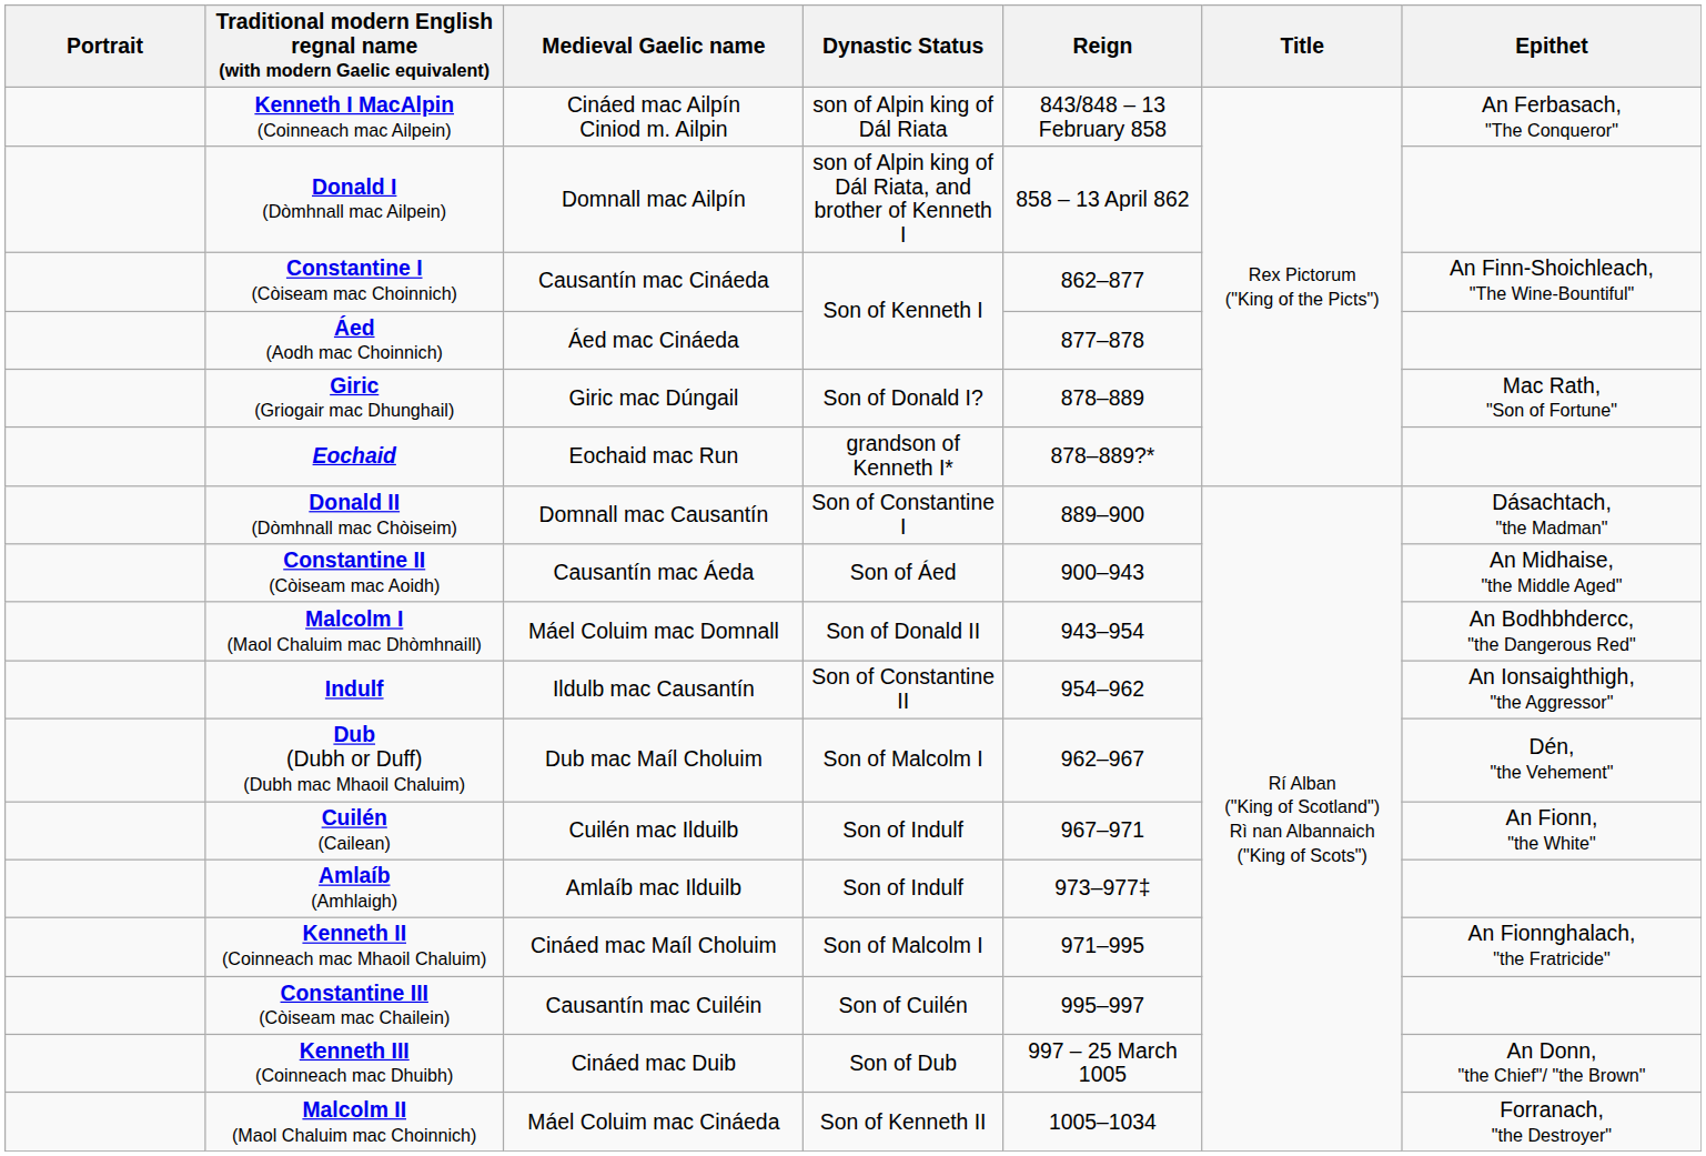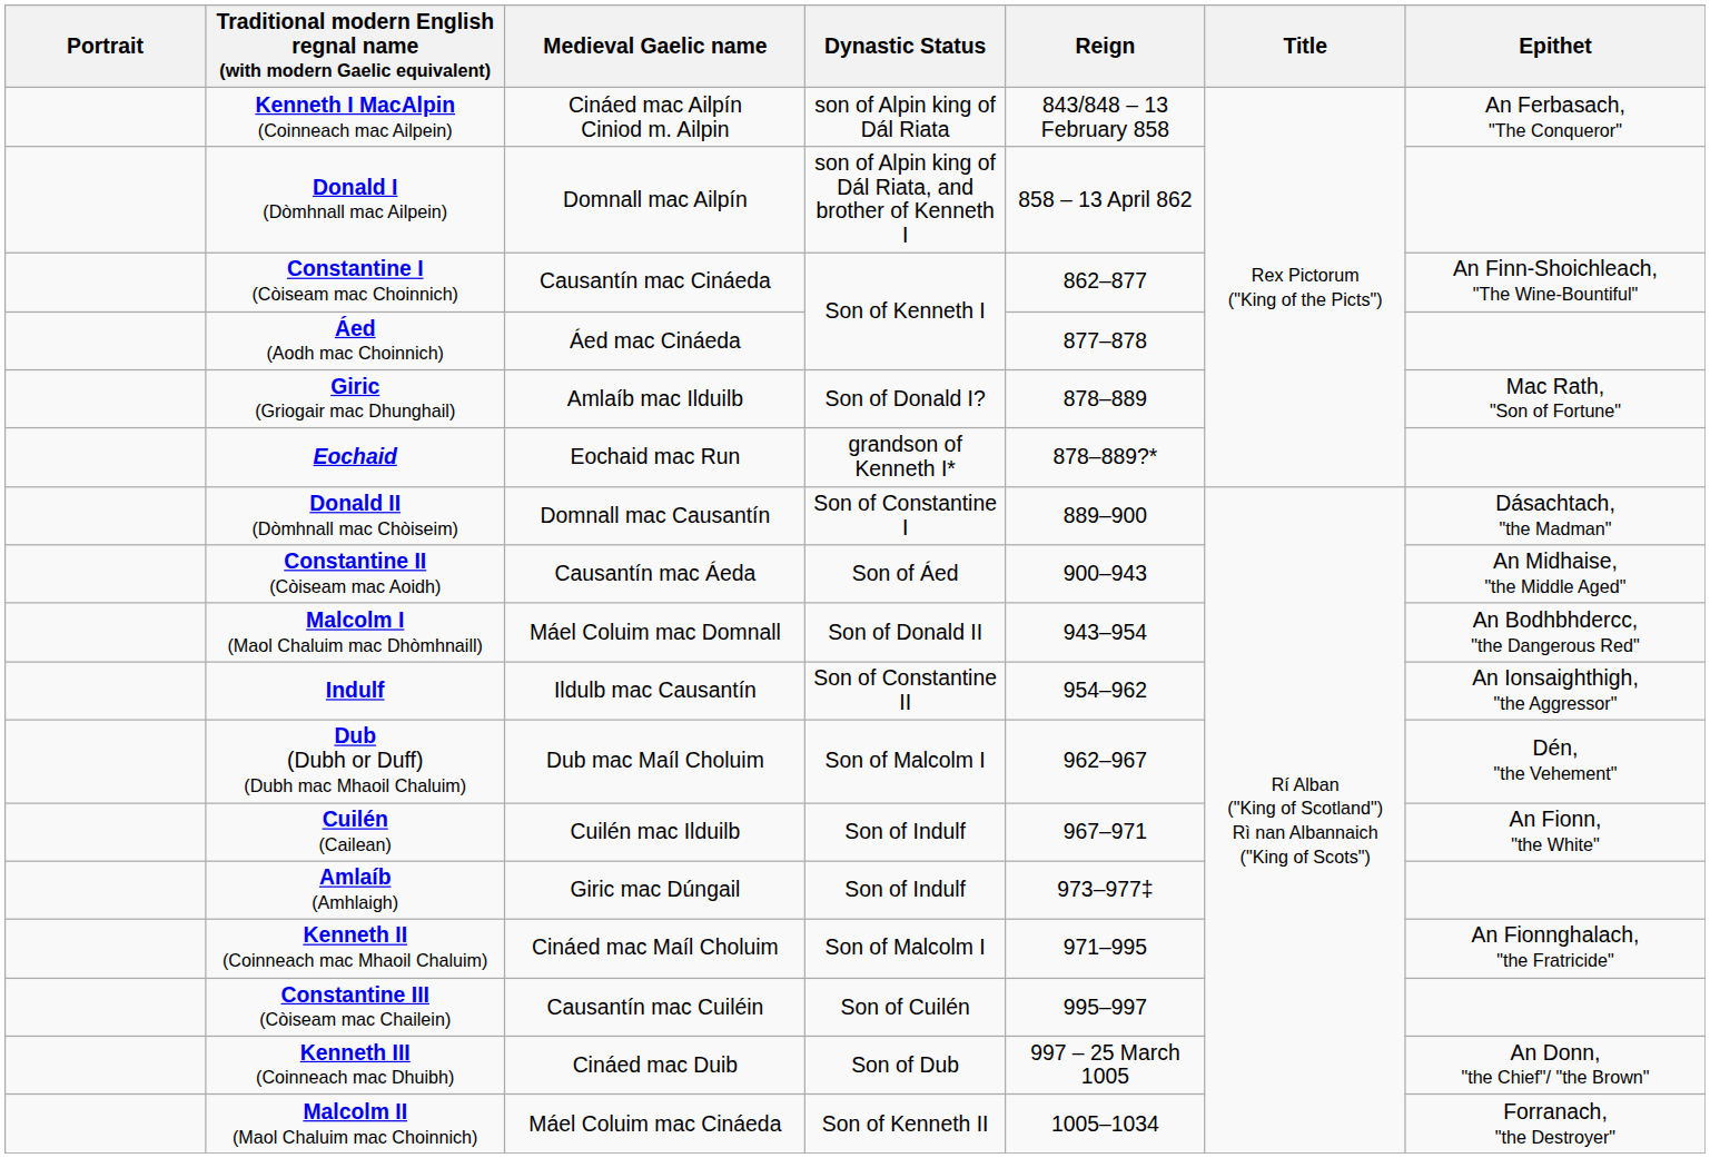Giric (Griogair mac Dhunghail) | Medieval Gaelic name: Giric mac Dúngail -> Amlaíb mac Ilduilb
Amlaíb (Amhlaigh) | Medieval Gaelic name: Amlaíb mac Ilduilb -> Giric mac Dúngail
